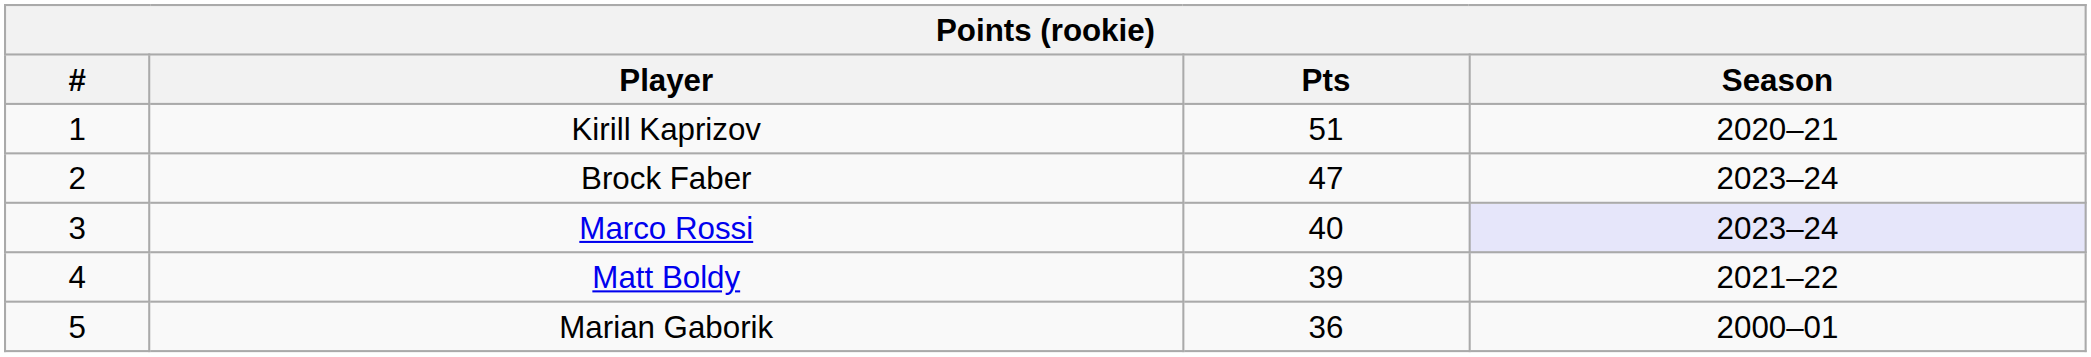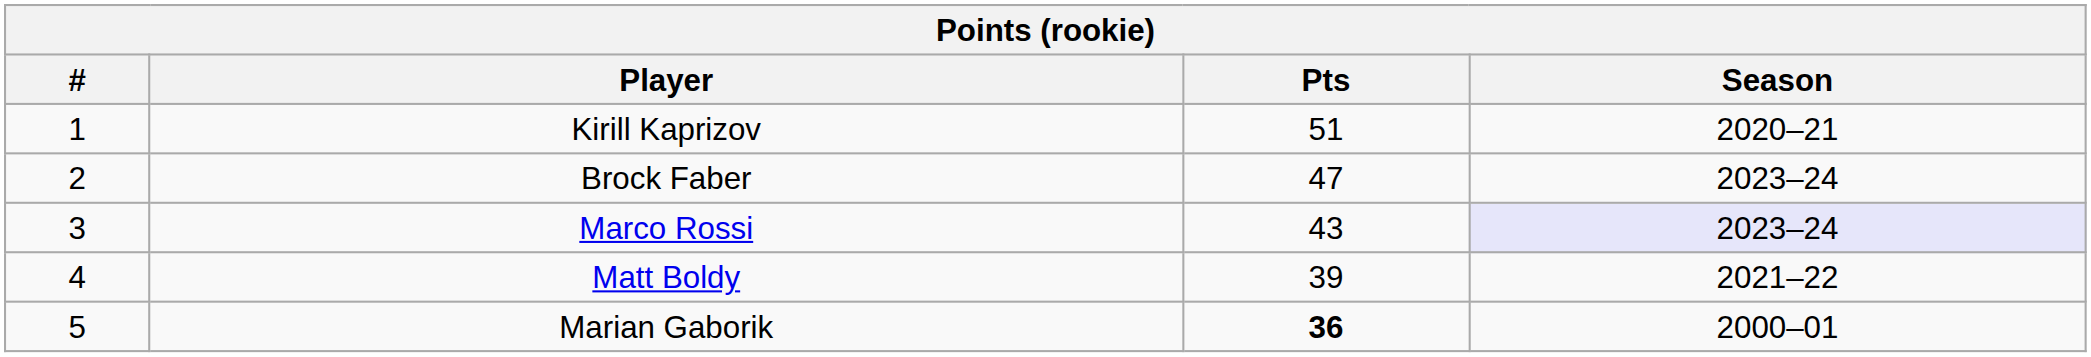Marco Rossi | Pts: 40 -> 43
Marian Gaborik | Pts: normal -> bold
